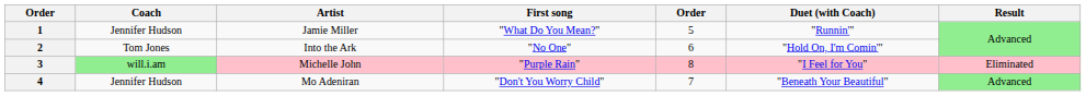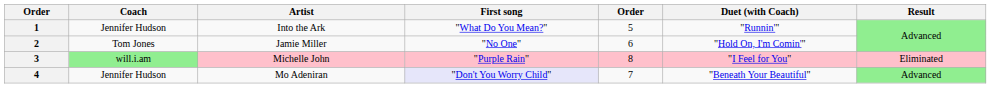1 | Artist: Jamie Miller -> Into the Ark
2 | Artist: Into the Ark -> Jamie Miller
4 | First song: no background -> lavender background
